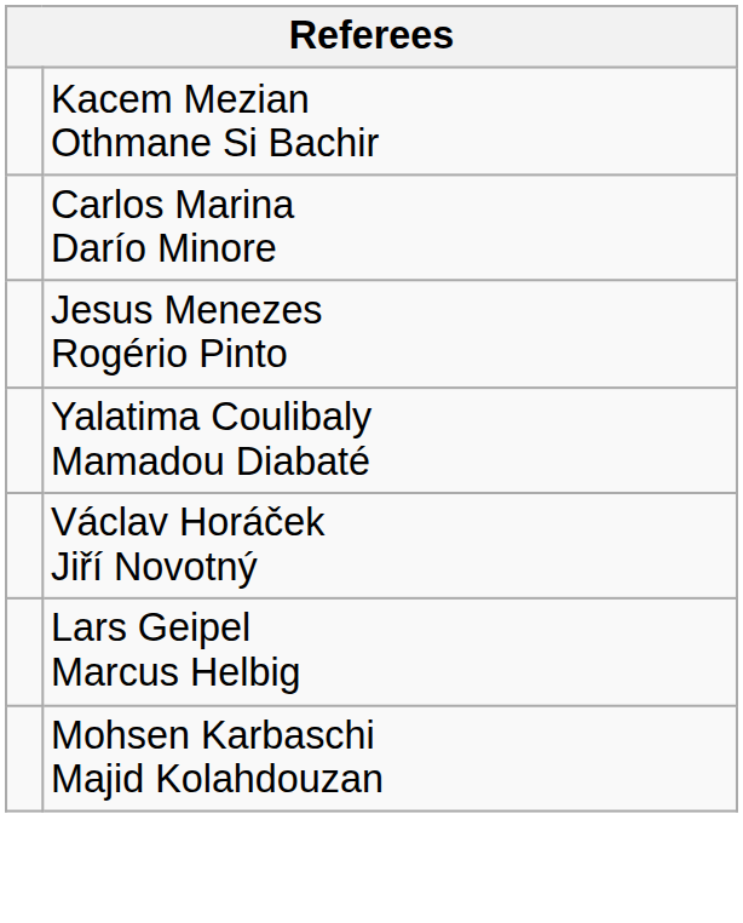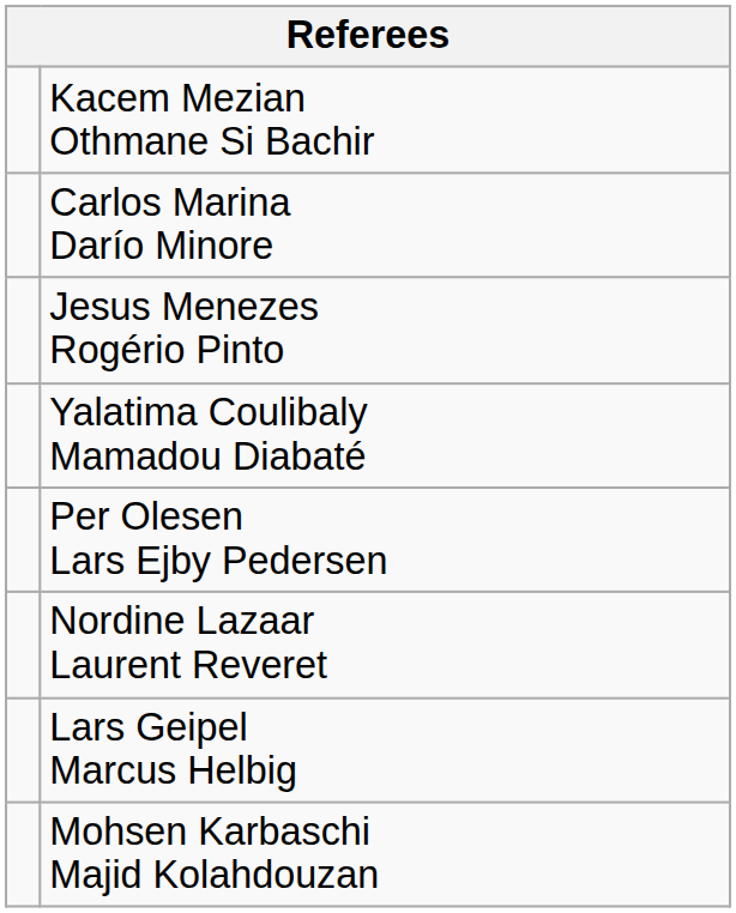- row: Václav Horáček Jiří Novotný
+ row: Per Olesen Lars Ejby Pedersen
+ row: Nordine Lazaar Laurent Reveret
